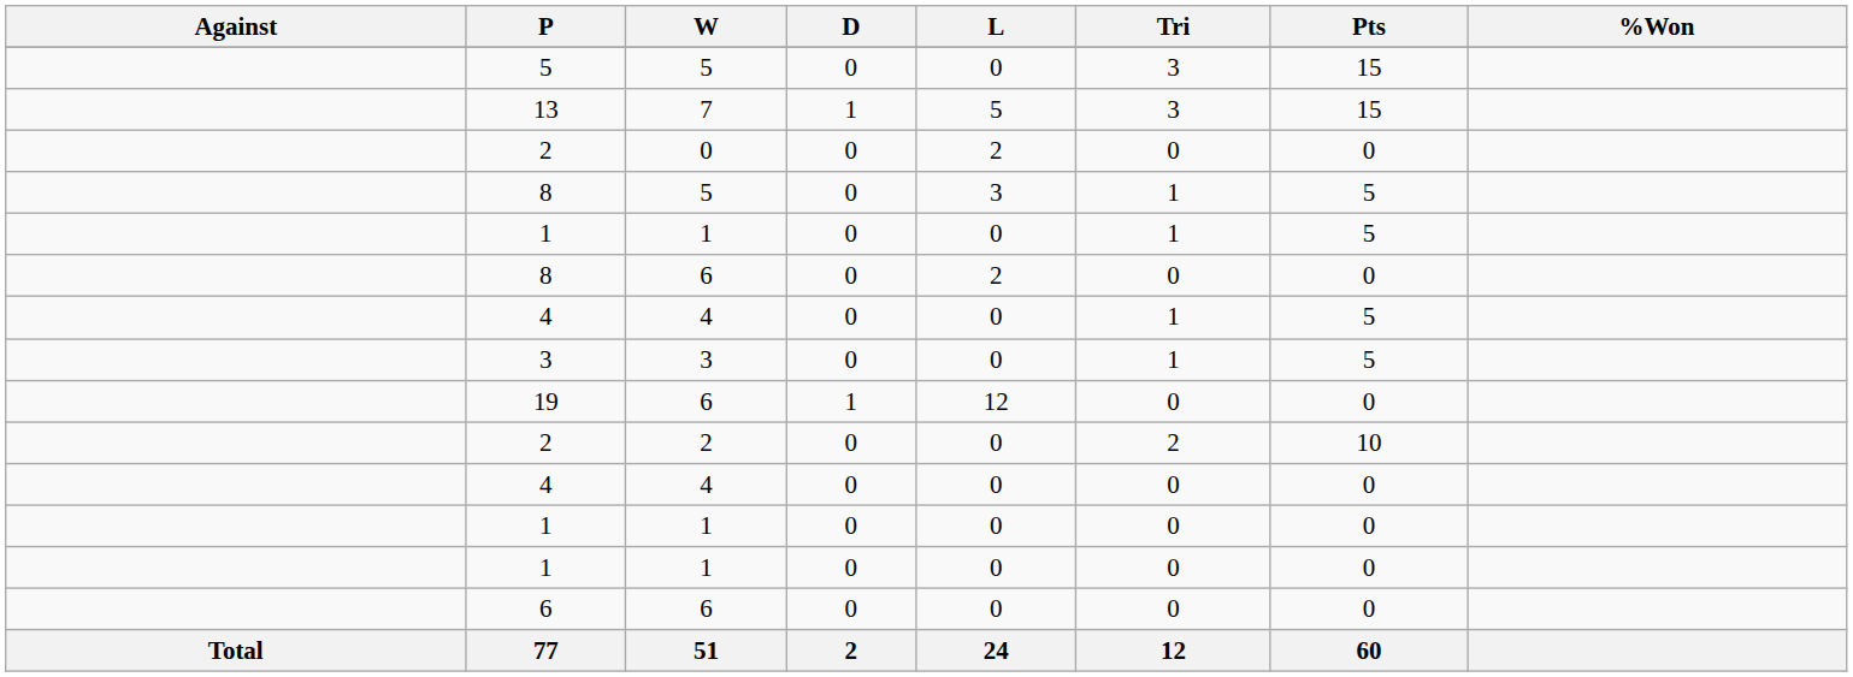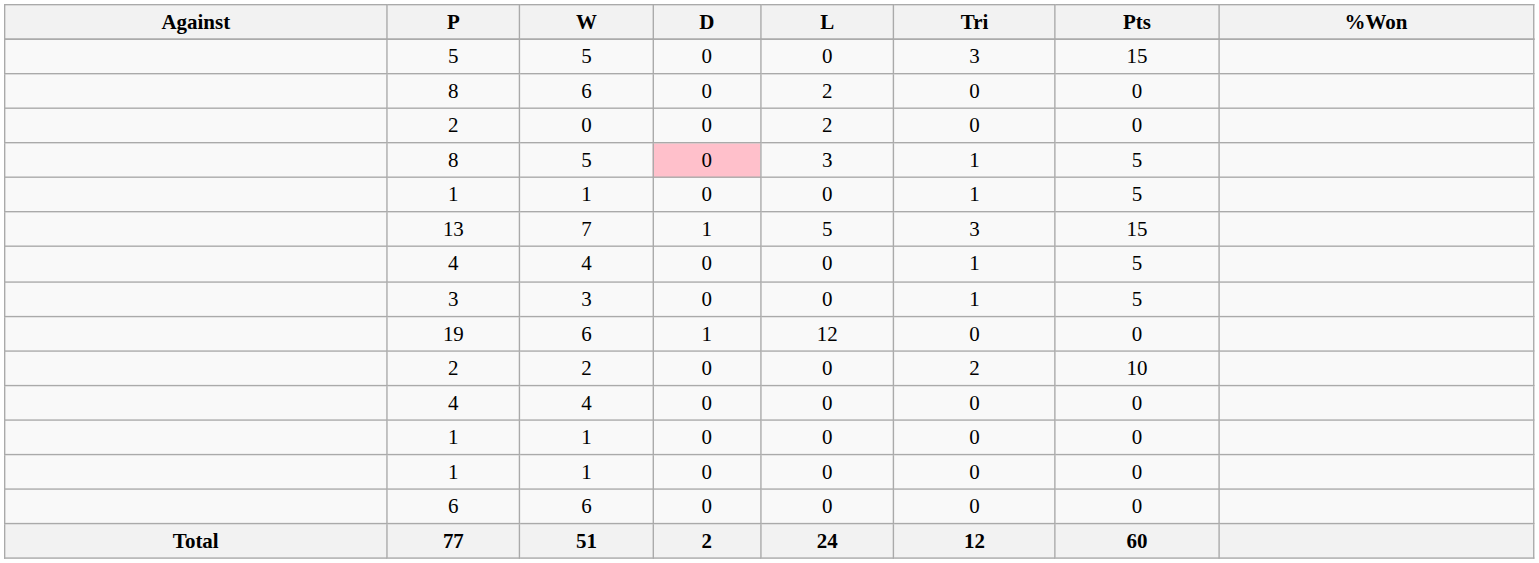rows swapped: 13 <-> 8 / 6
8 / 5 | D: no background -> pink background
